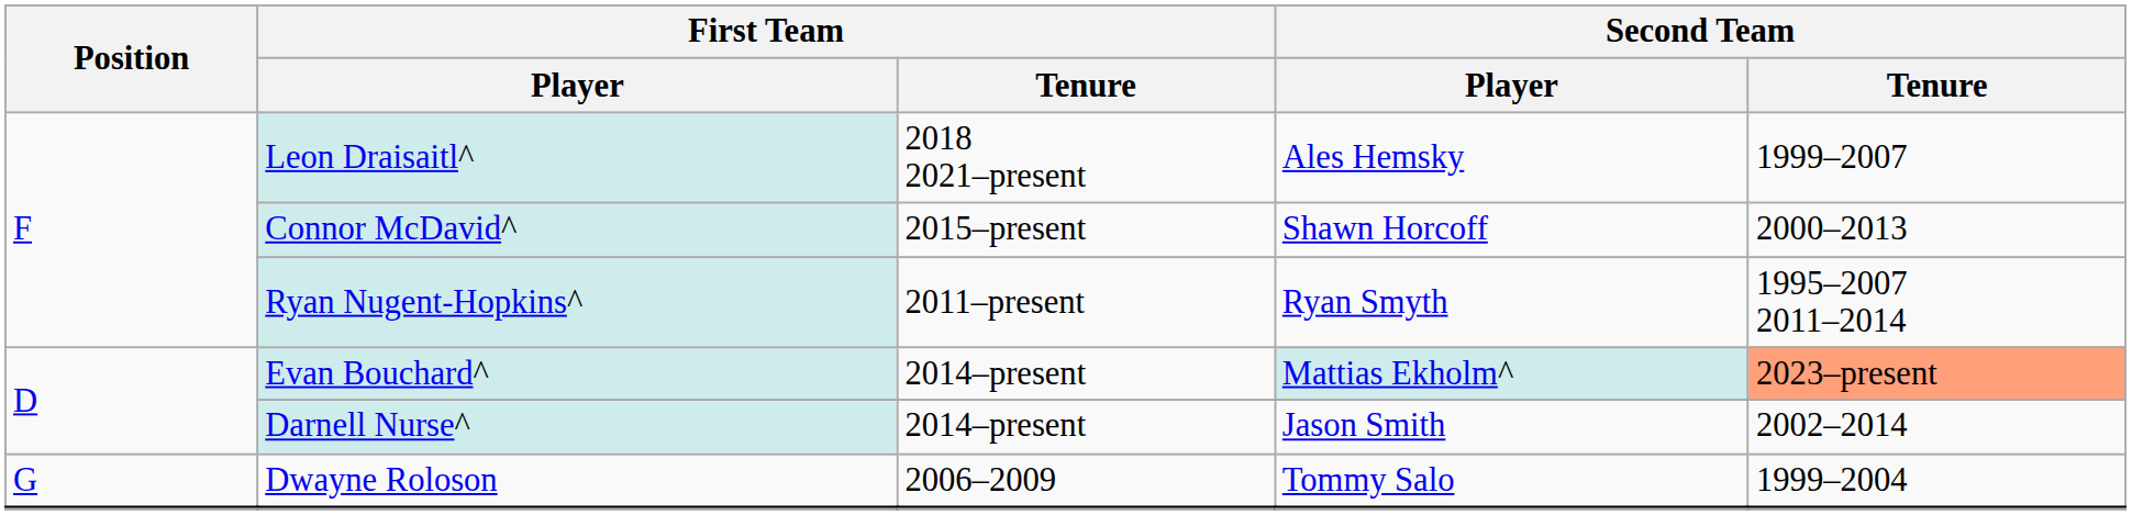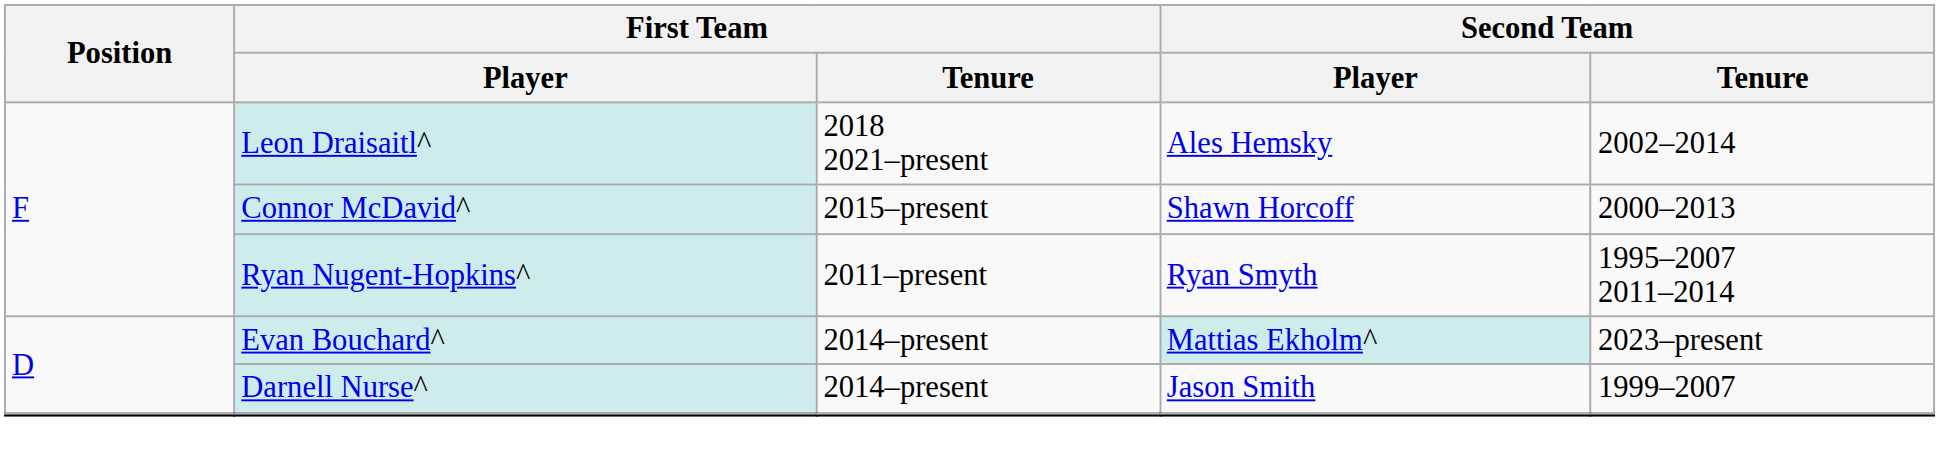Leon Draisaitl^ | Second Team / Tenure: 1999–2007 -> 2002–2014
Evan Bouchard^ | Second Team / Tenure: lightsalmon background -> no background
Darnell Nurse^ | Second Team / Tenure: 2002–2014 -> 1999–2007
- row: G | Dwayne Roloson | 2006–2009 | Tommy Salo | 1999–2004
